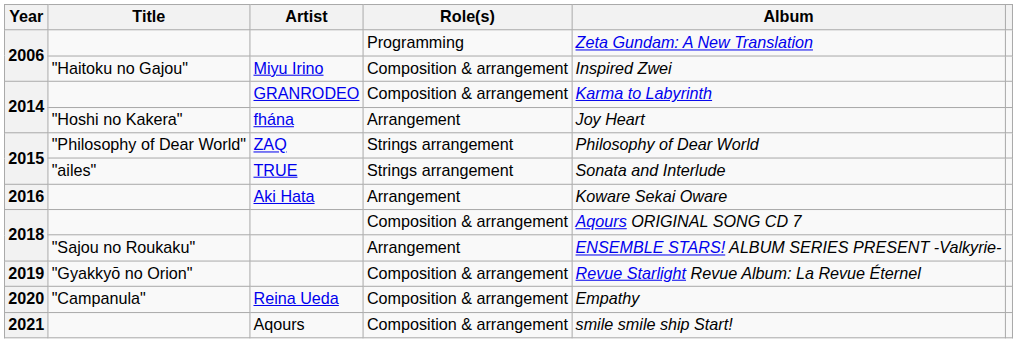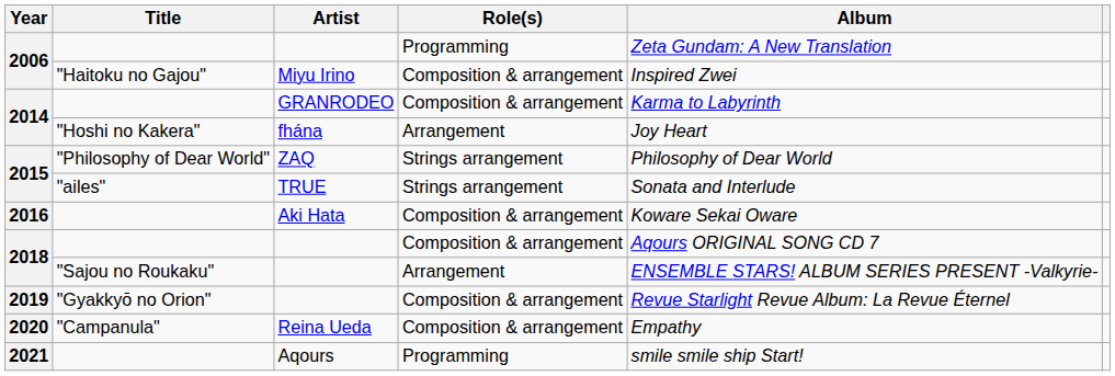Aki Hata | Role(s): Arrangement -> Composition & arrangement
Aqours | Role(s): Composition & arrangement -> Programming
